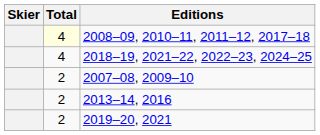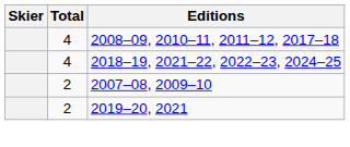2008–09, 2010–11, 2011–12, 2017–18 | Total: lightyellow background -> no background
- row: 2 | 2013–14, 2016
